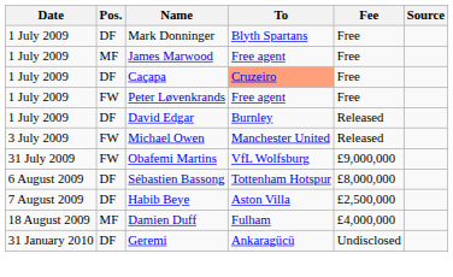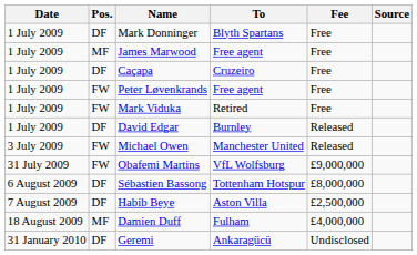Caçapa | To: lightsalmon background -> no background
+ row: 1 July 2009 | FW | Mark Viduka | Retired | Free
